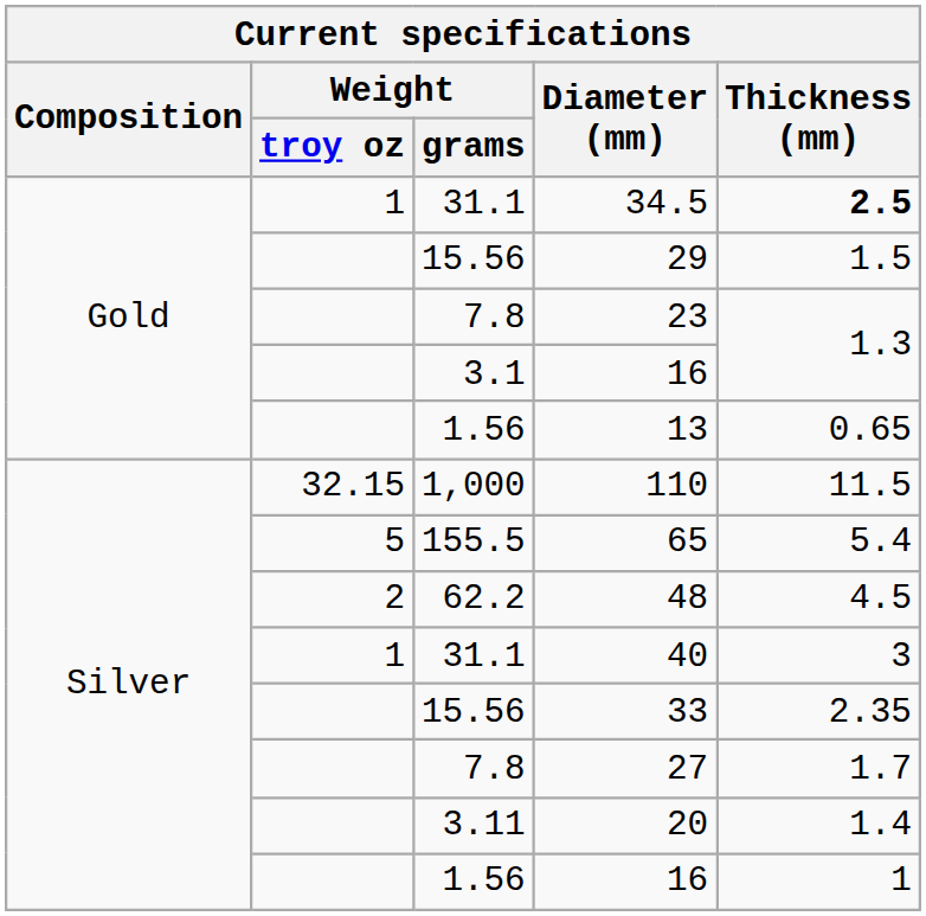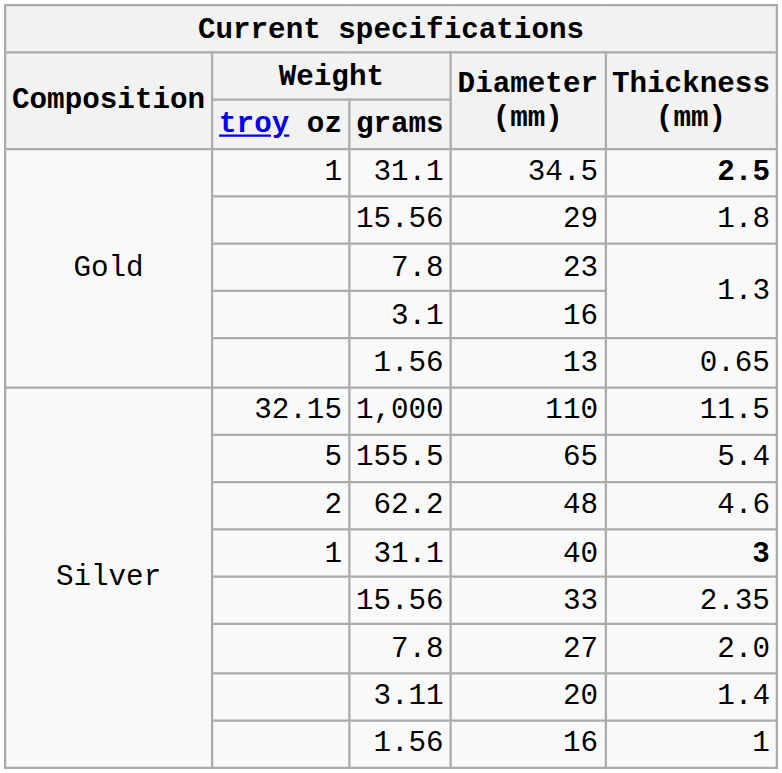29 | Thickness (mm): 1.5 -> 1.8
48 | Thickness (mm): 4.5 -> 4.6
40 | Thickness (mm): normal -> bold
27 | Thickness (mm): 1.7 -> 2.0
